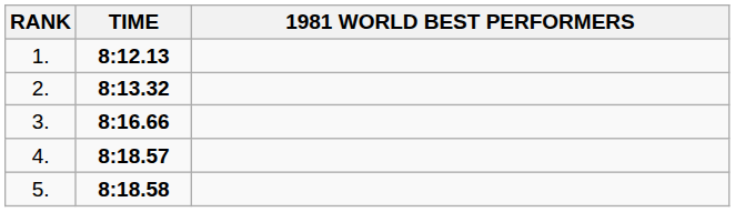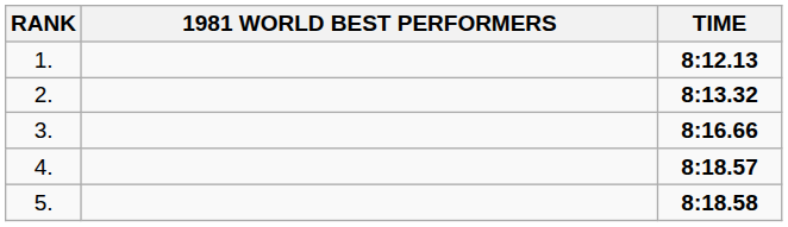columns swapped: 1981 WORLD BEST PERFORMERS <-> TIME
